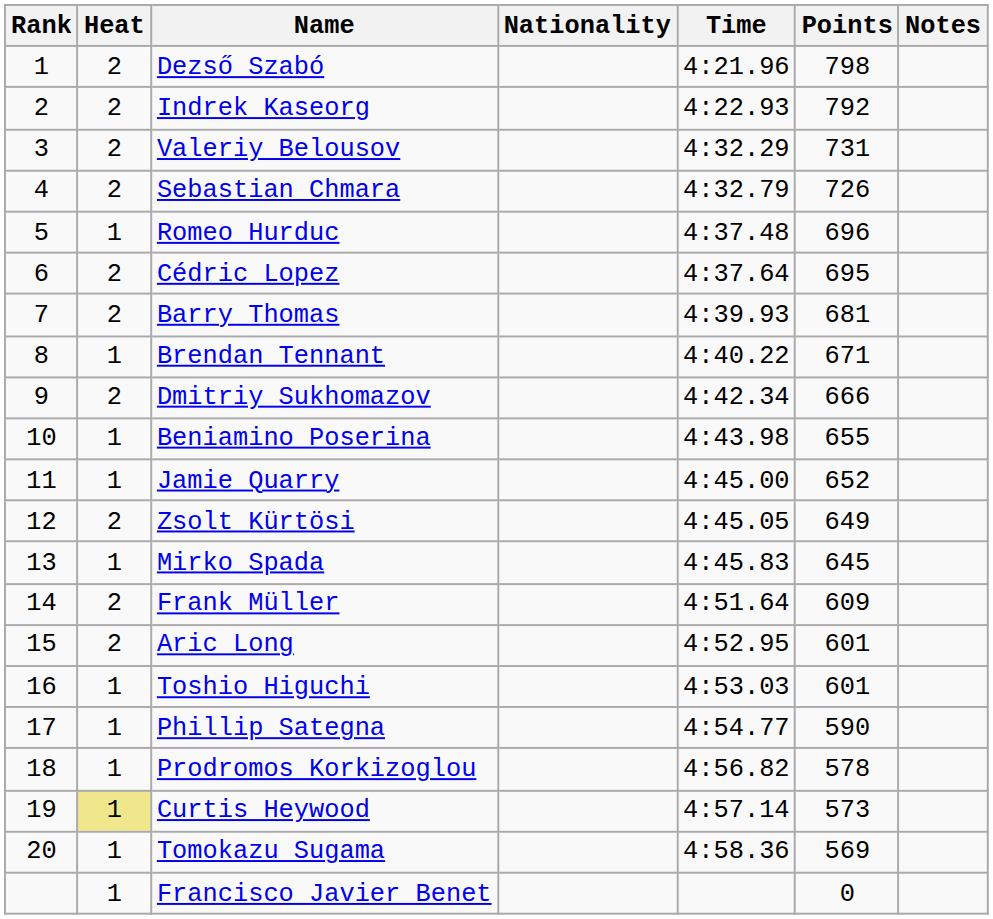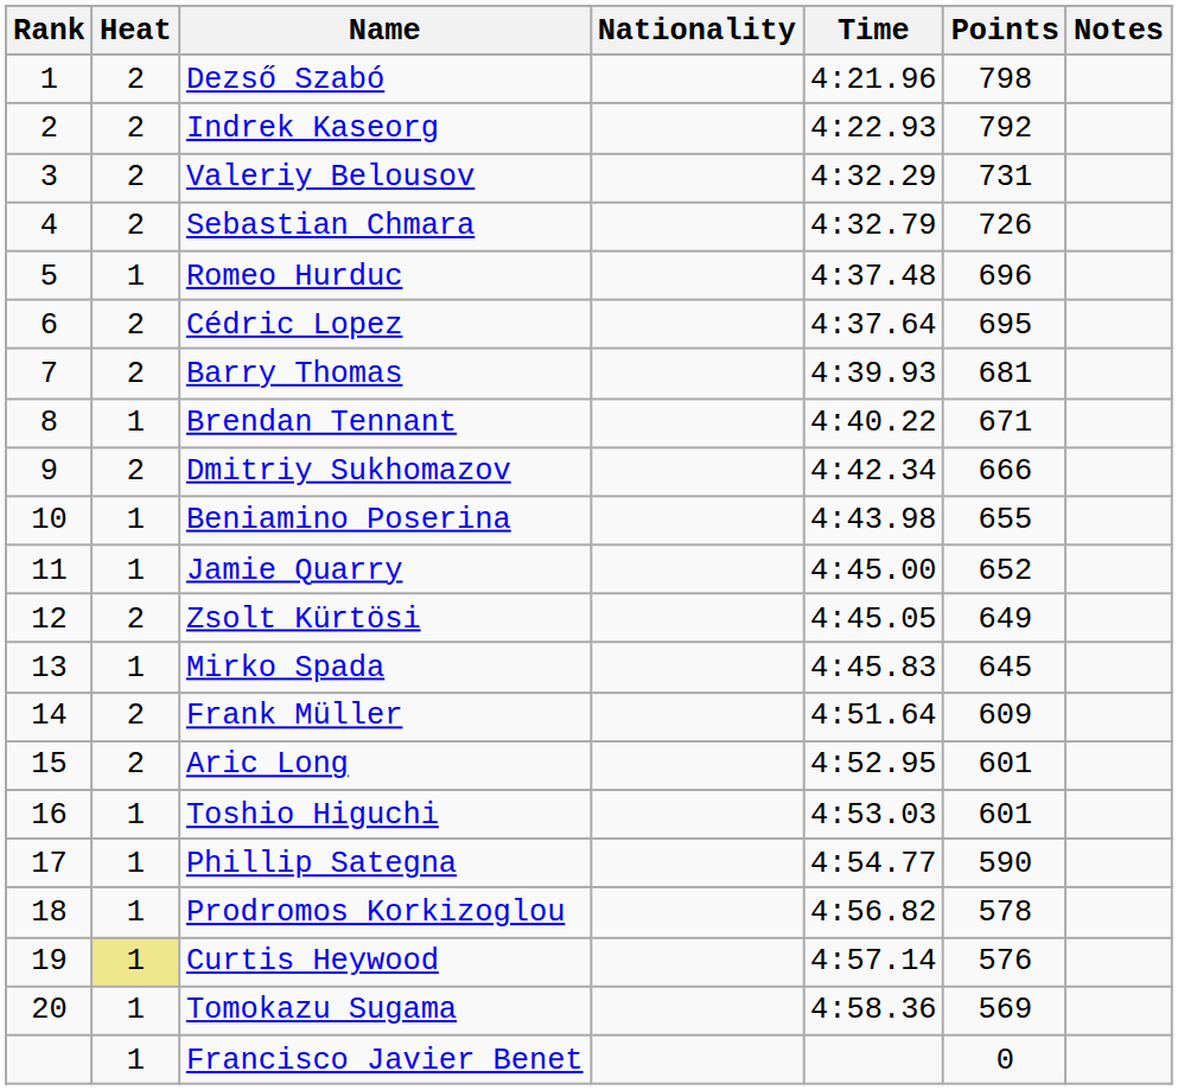Curtis Heywood | Points: 573 -> 576
